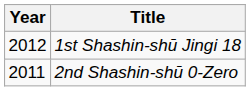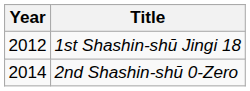2nd Shashin-shū 0-Zero | Year: 2011 -> 2014
